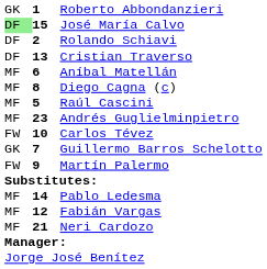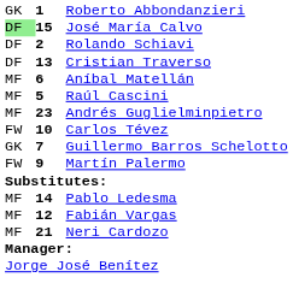- row: MF | 8 | Diego Cagna (c)
